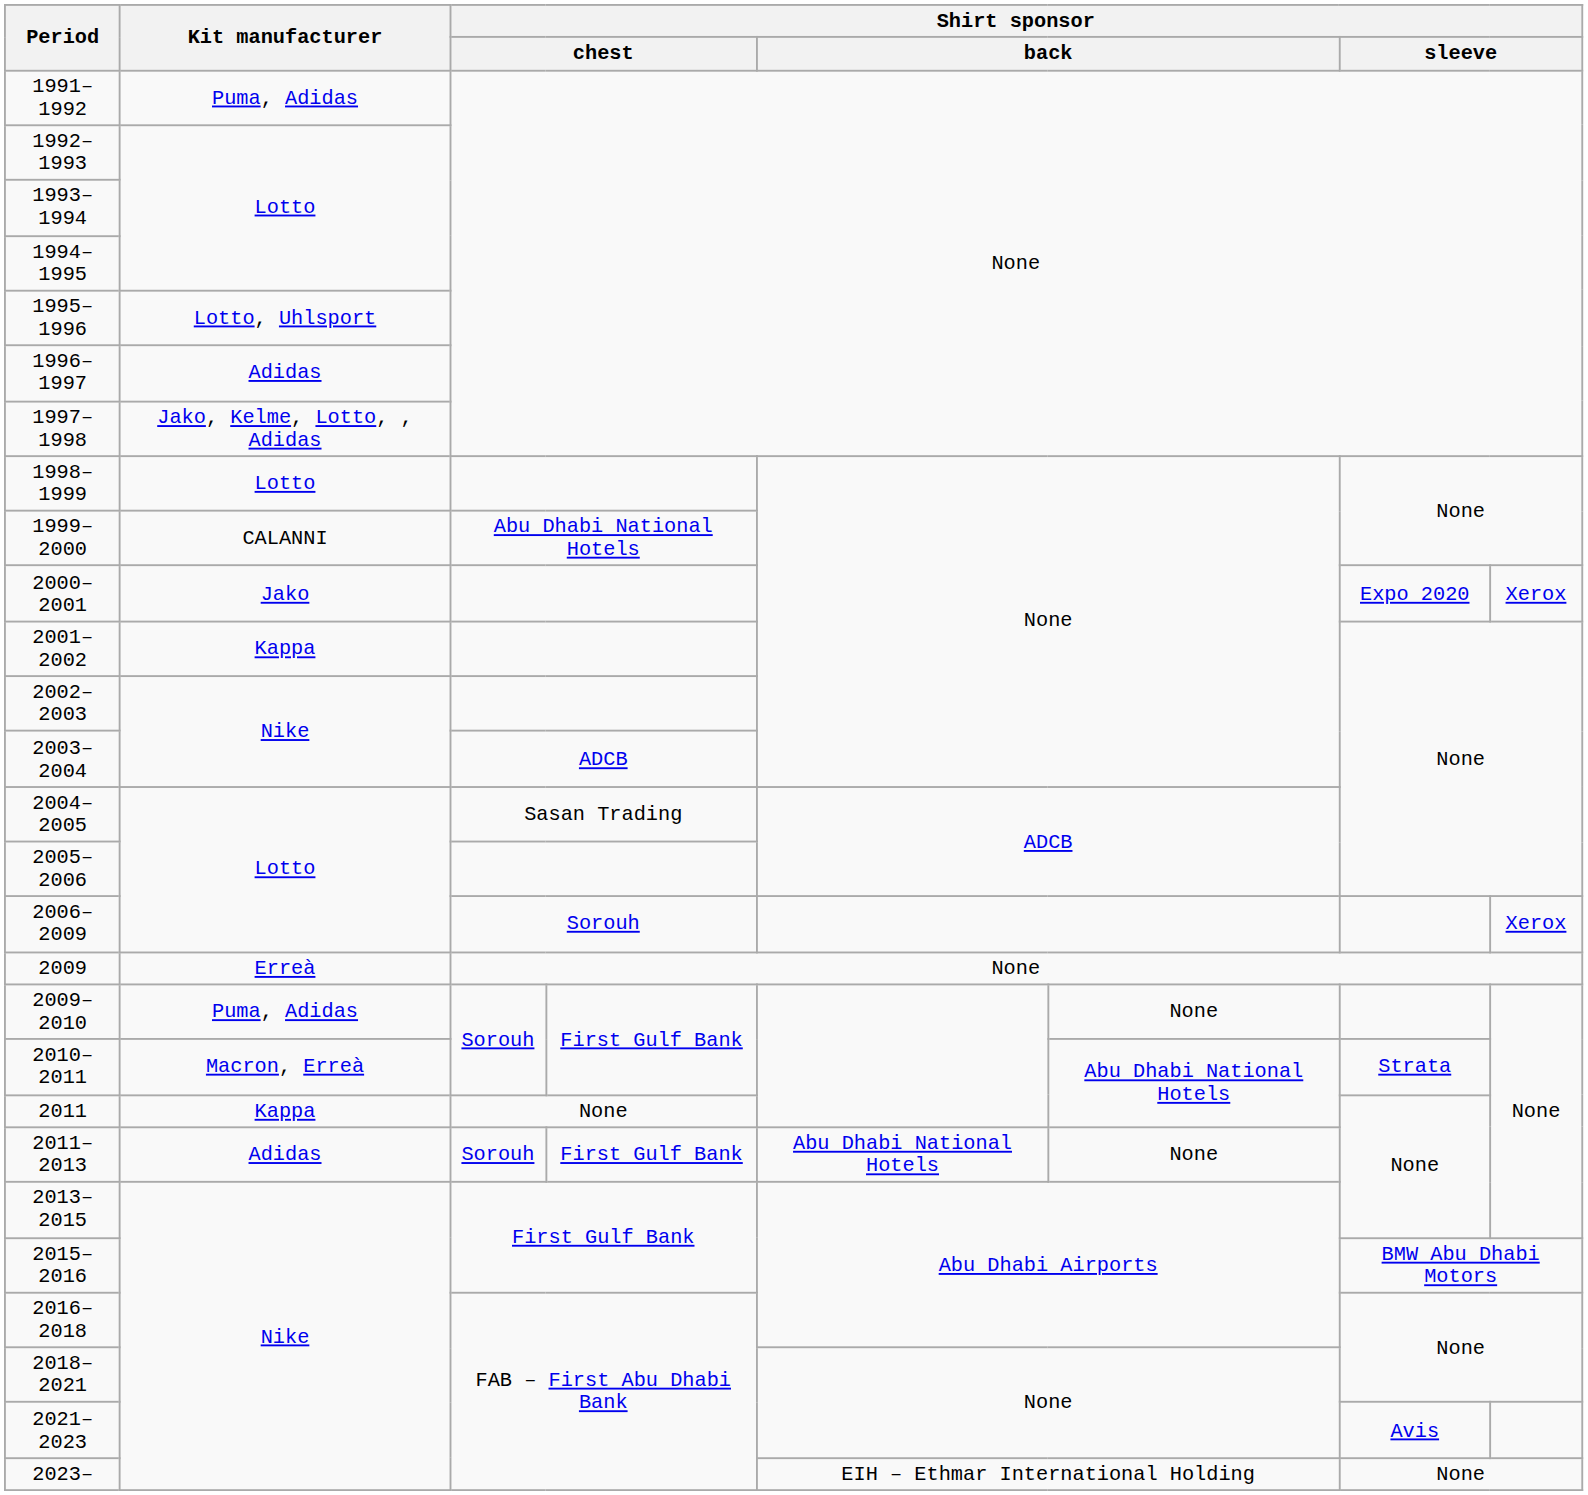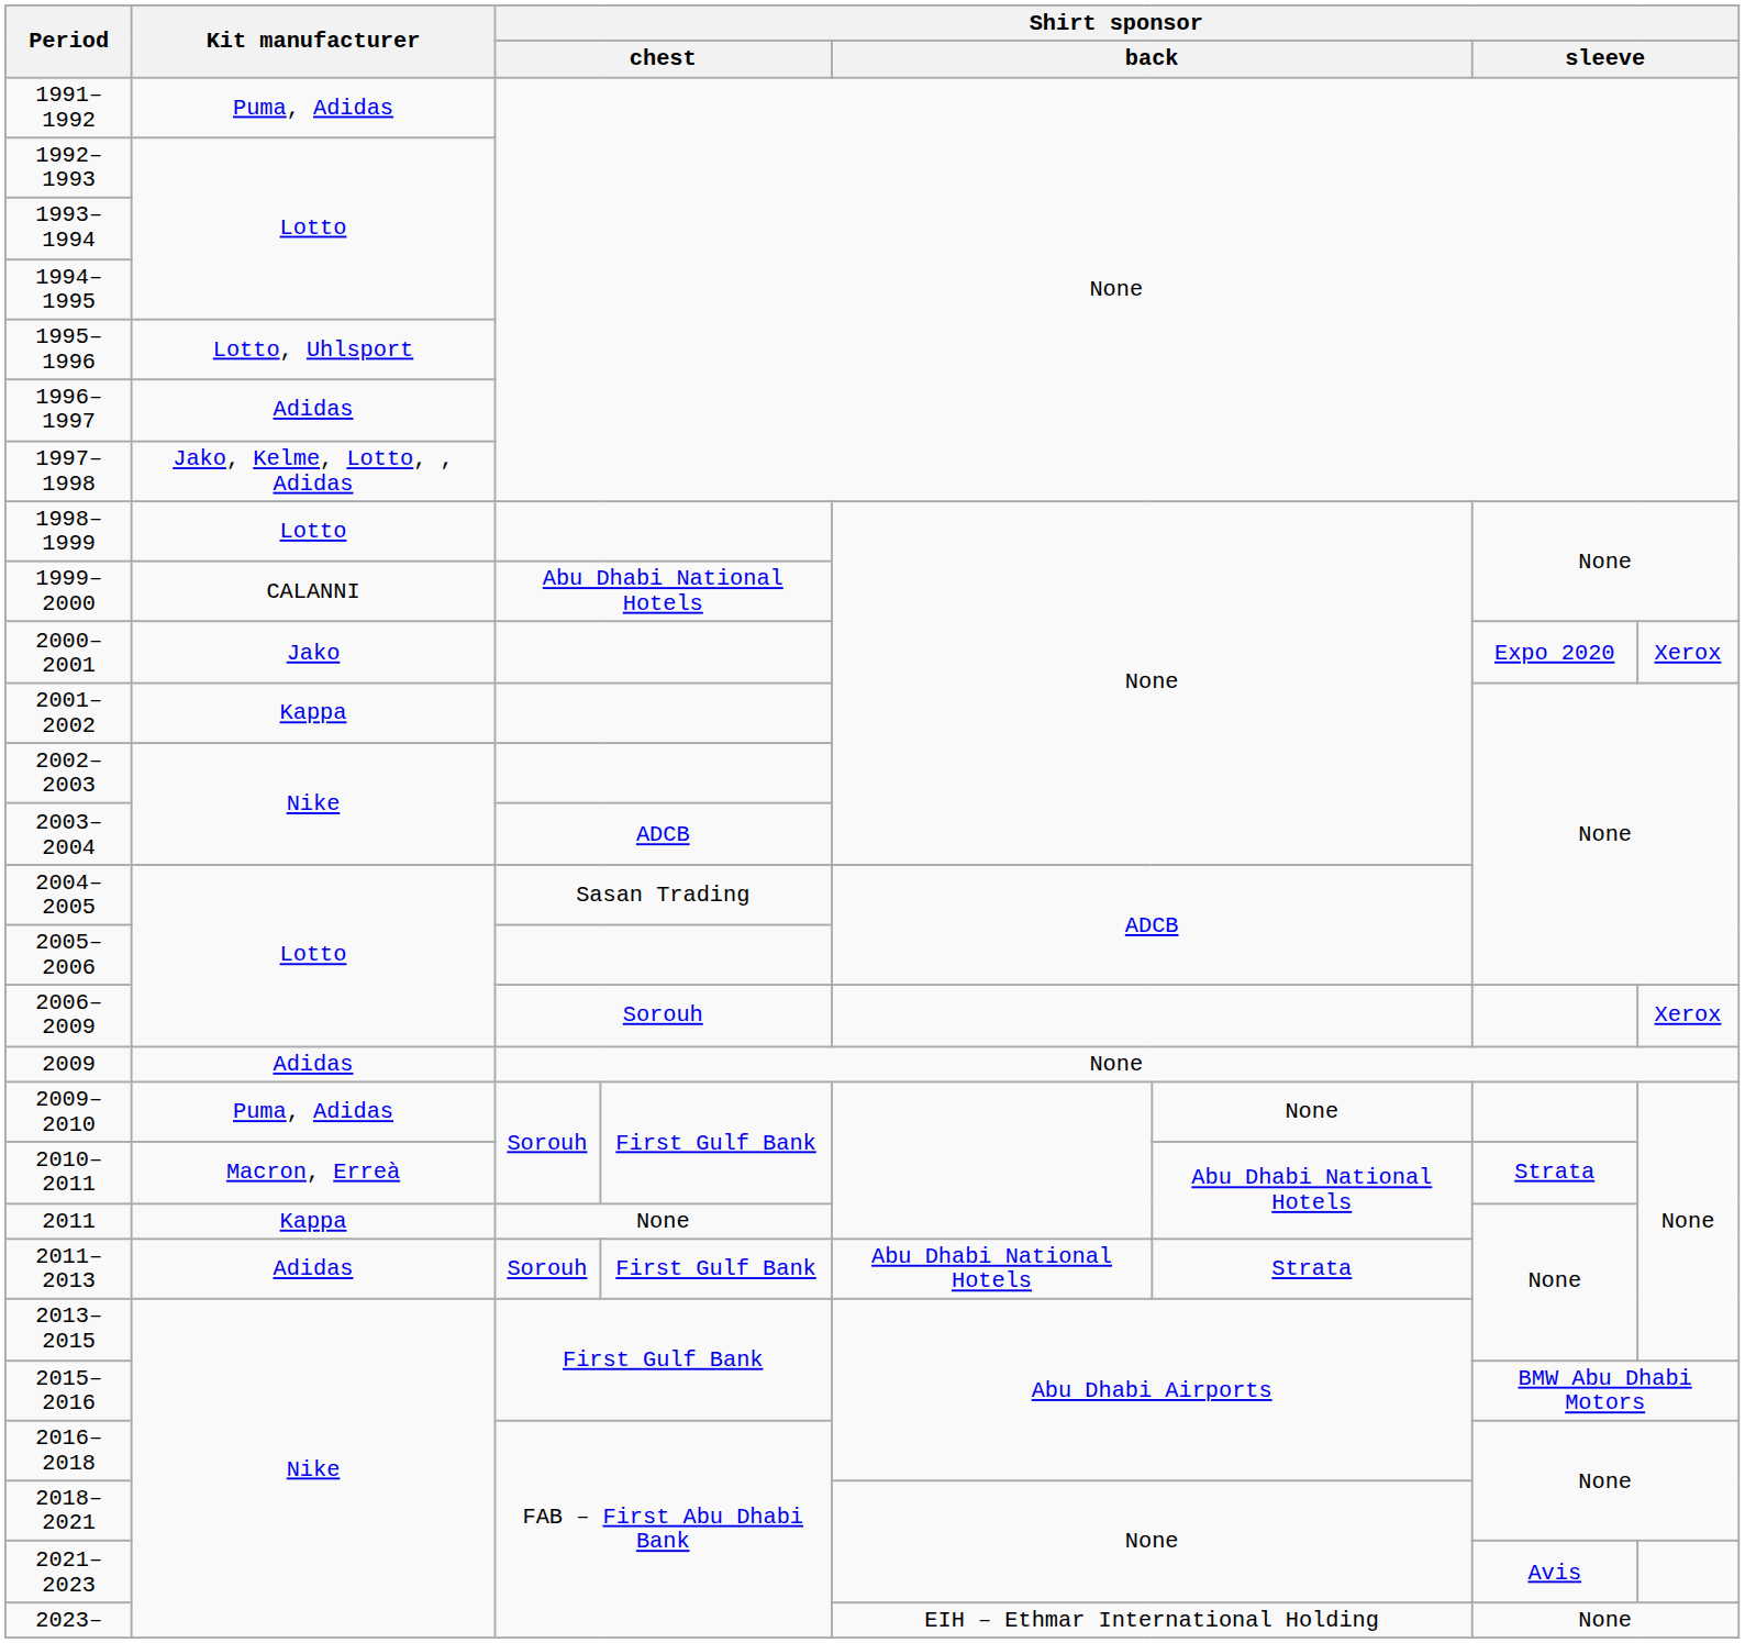2009 | Kit manufacturer: Erreà -> Adidas
2011–2013 | column 6: None -> Strata
